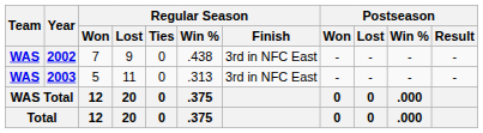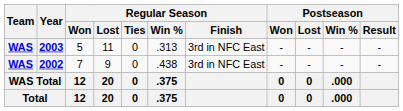rows swapped: 2002 <-> 2003
